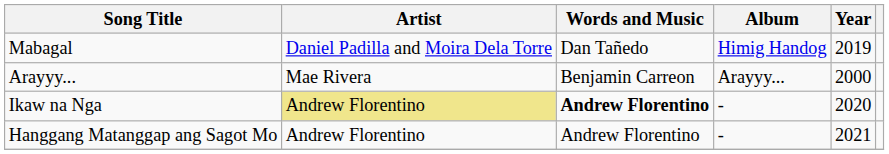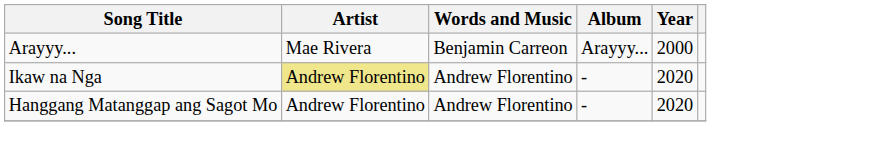- row: Mabagal | Daniel Padilla and Moira Dela Torre | Dan Tañedo | Himig Handog | 2019
Ikaw na Nga | Words and Music: bold -> normal
Hanggang Matanggap ang Sagot Mo | Year: 2021 -> 2020
